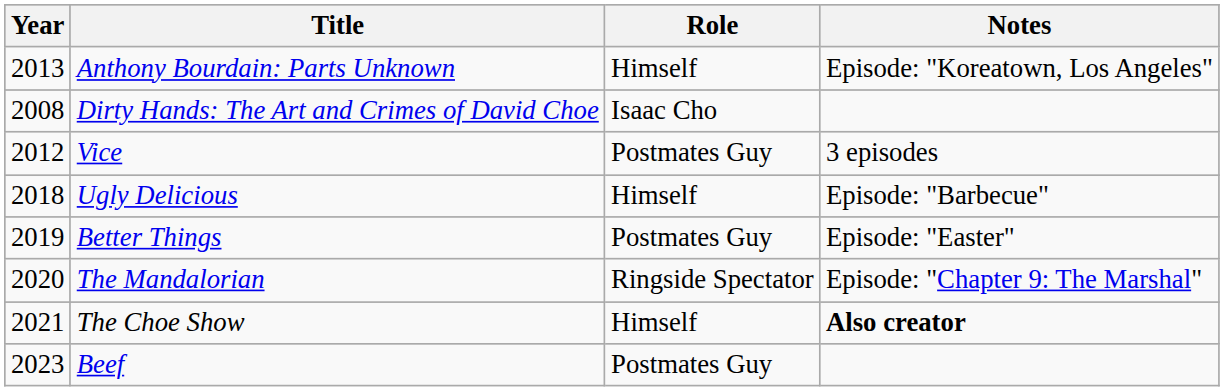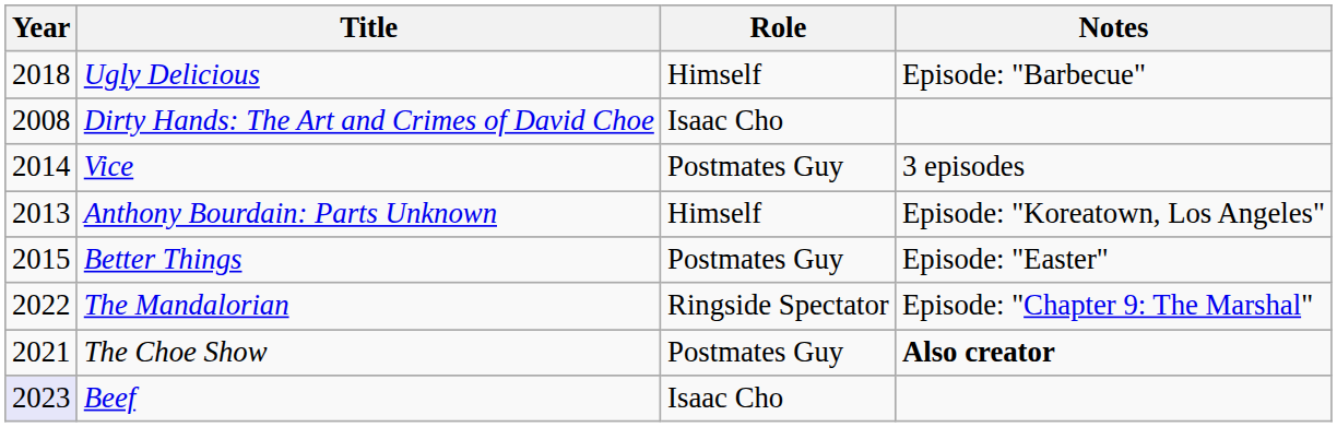rows swapped: Anthony Bourdain: Parts Unknown <-> Ugly Delicious
Vice | Year: 2012 -> 2014
Better Things | Year: 2019 -> 2015
The Mandalorian | Year: 2020 -> 2022
The Choe Show | Role: Himself -> Postmates Guy
Beef | Year: no background -> lavender background
Beef | Role: Postmates Guy -> Isaac Cho
